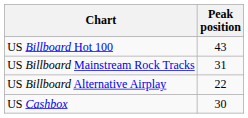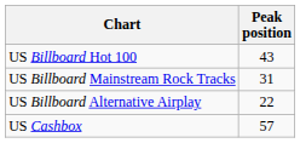US Cashbox | Peak position: 30 -> 57
